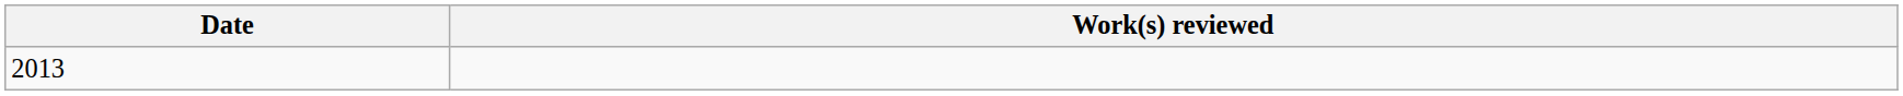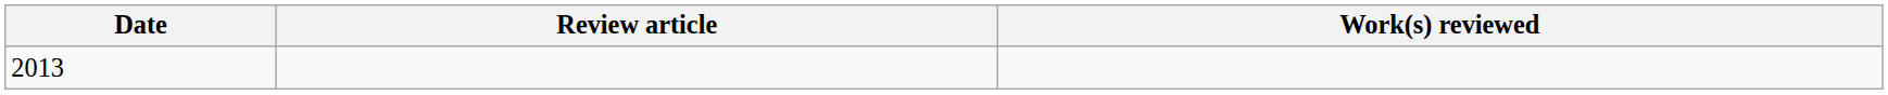+ column: Review article
